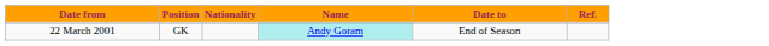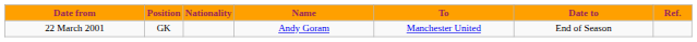+ column: To | Manchester United
22 March 2001 | Name: paleturquoise background -> no background
